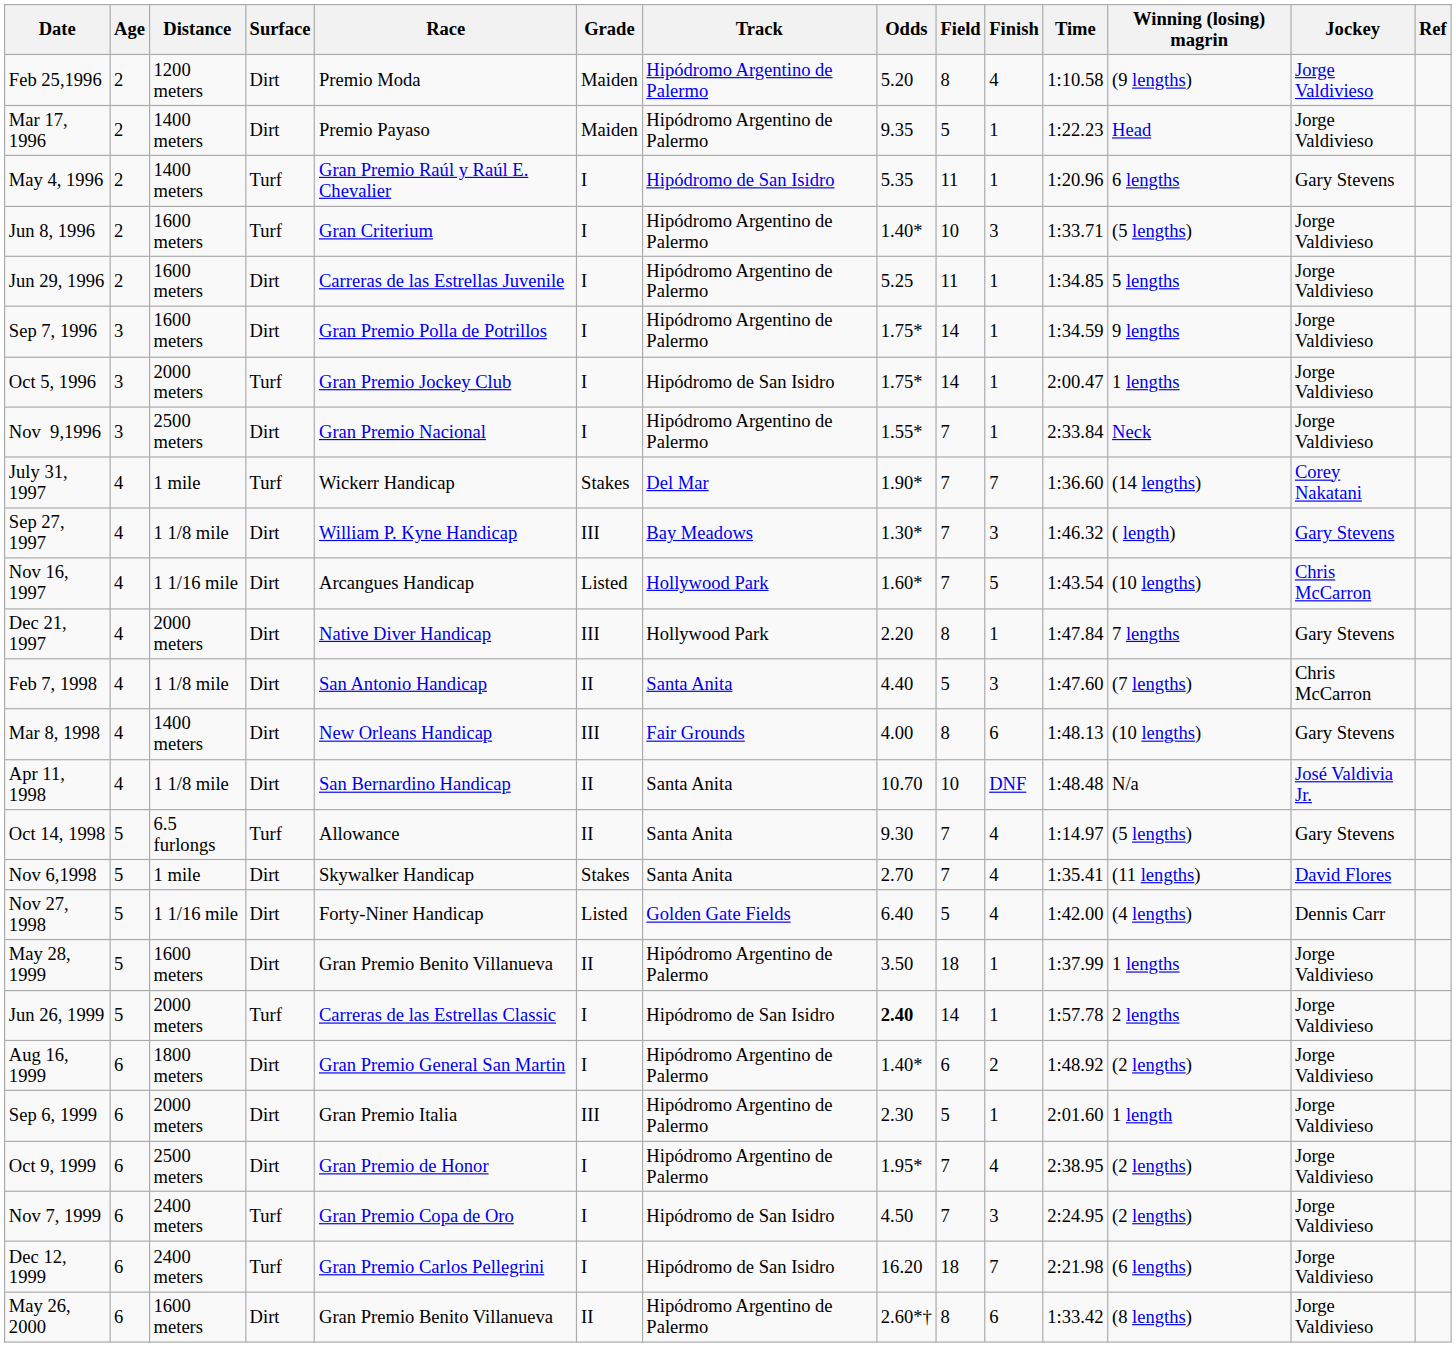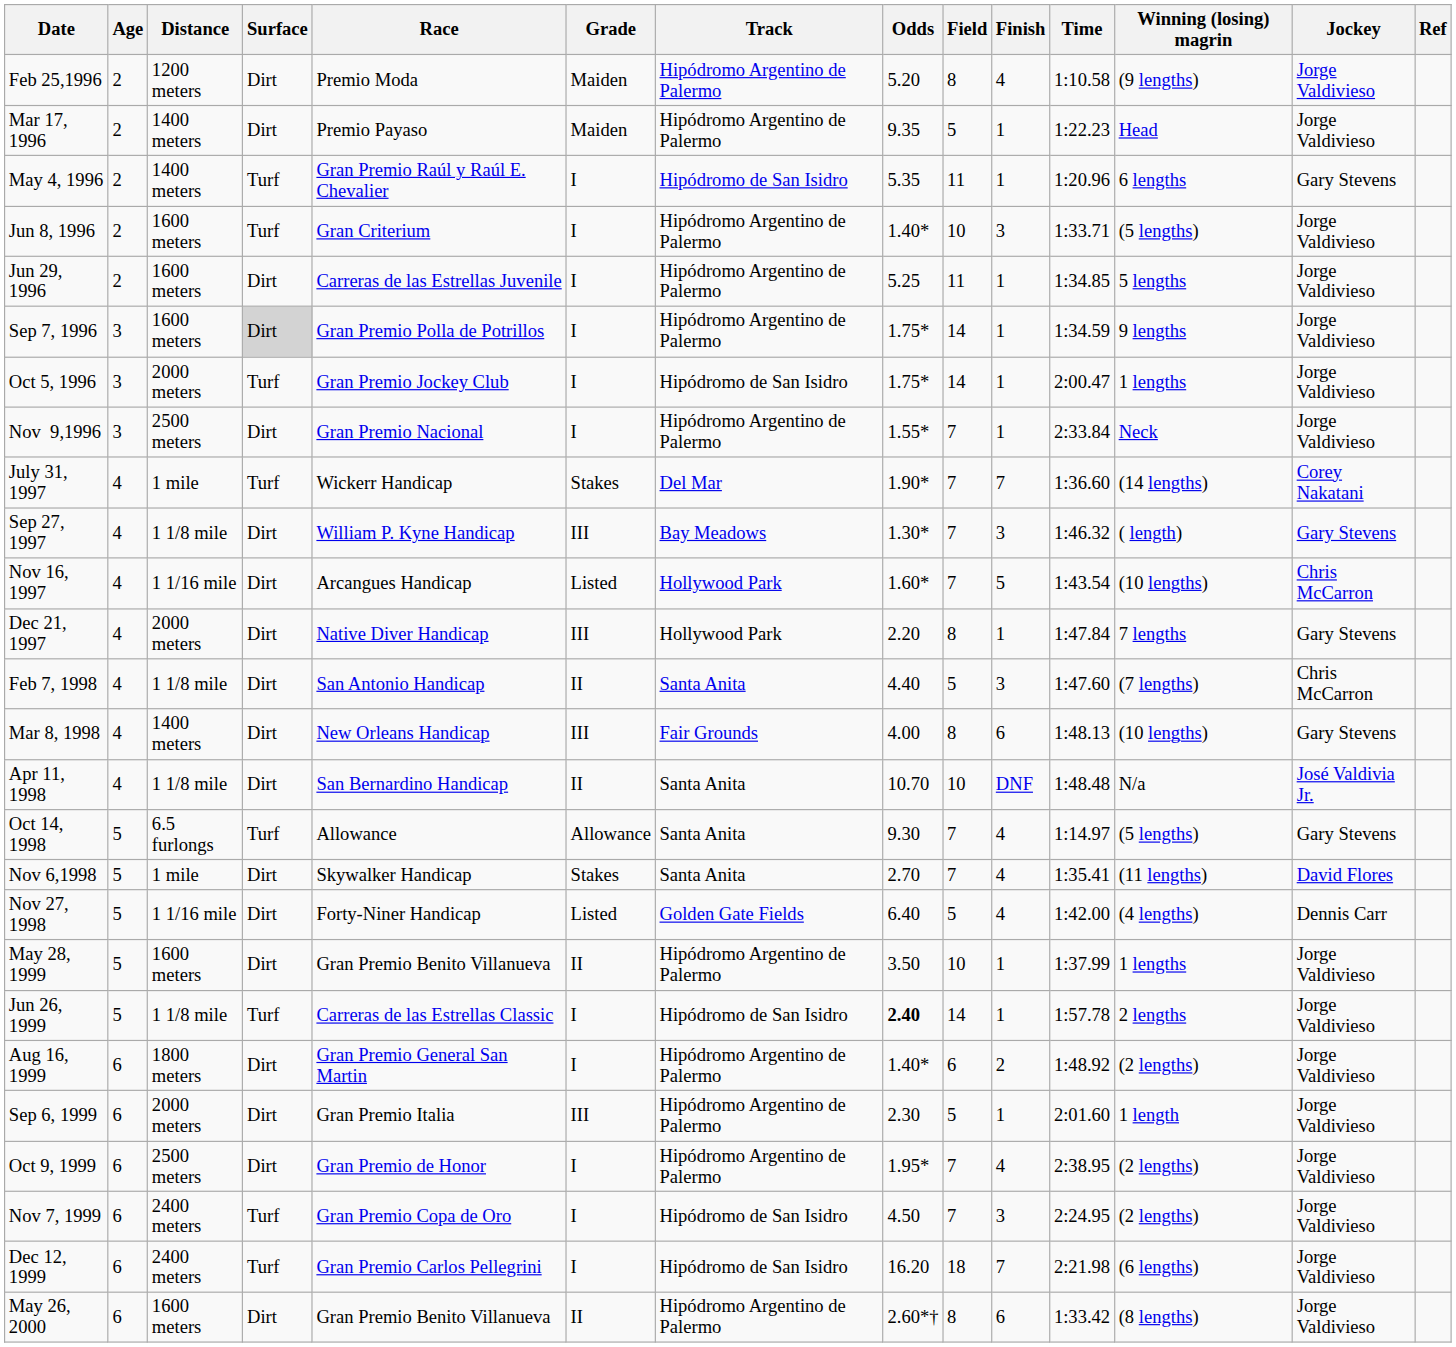Sep 7, 1996 | Surface: no background -> lightgrey background
Oct 14, 1998 | Grade: II -> Allowance
May 28, 1999 | Field: 18 -> 10
Jun 26, 1999 | Distance: 2000 meters -> 1 1/8 mile
